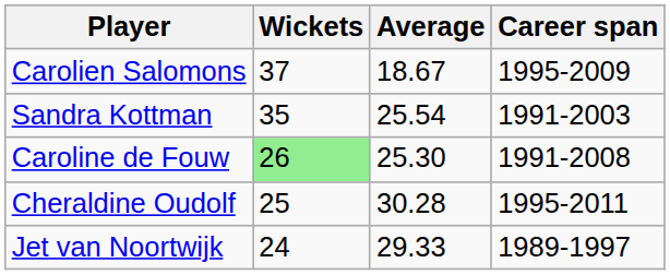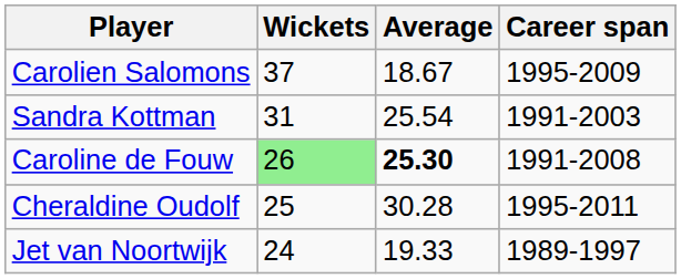Sandra Kottman | Wickets: 35 -> 31
Caroline de Fouw | Average: normal -> bold
Jet van Noortwijk | Average: 29.33 -> 19.33
